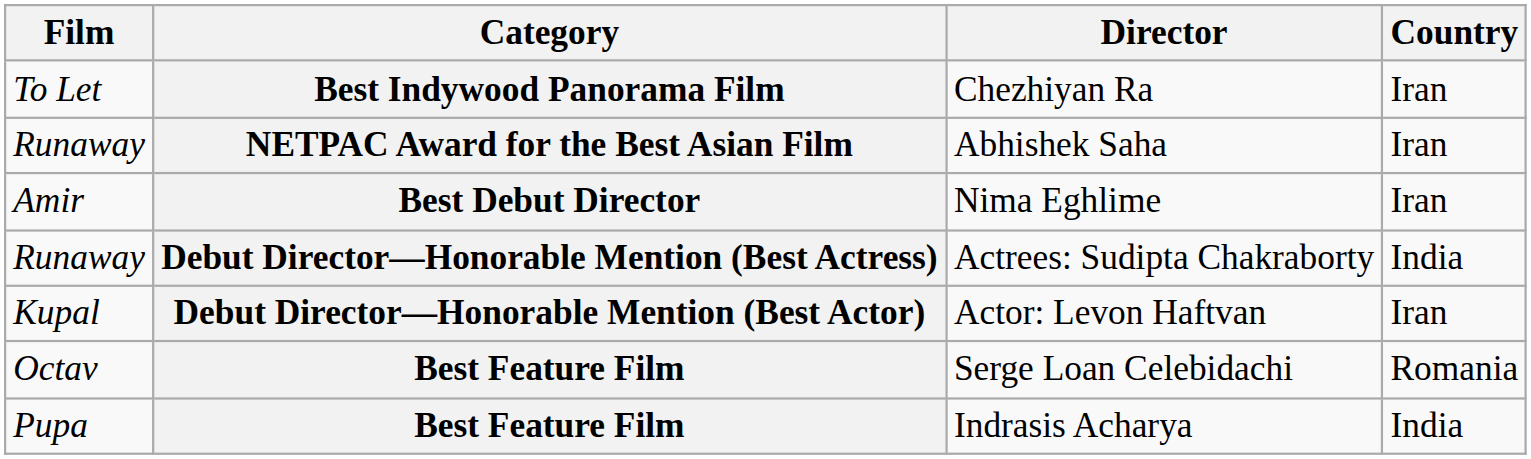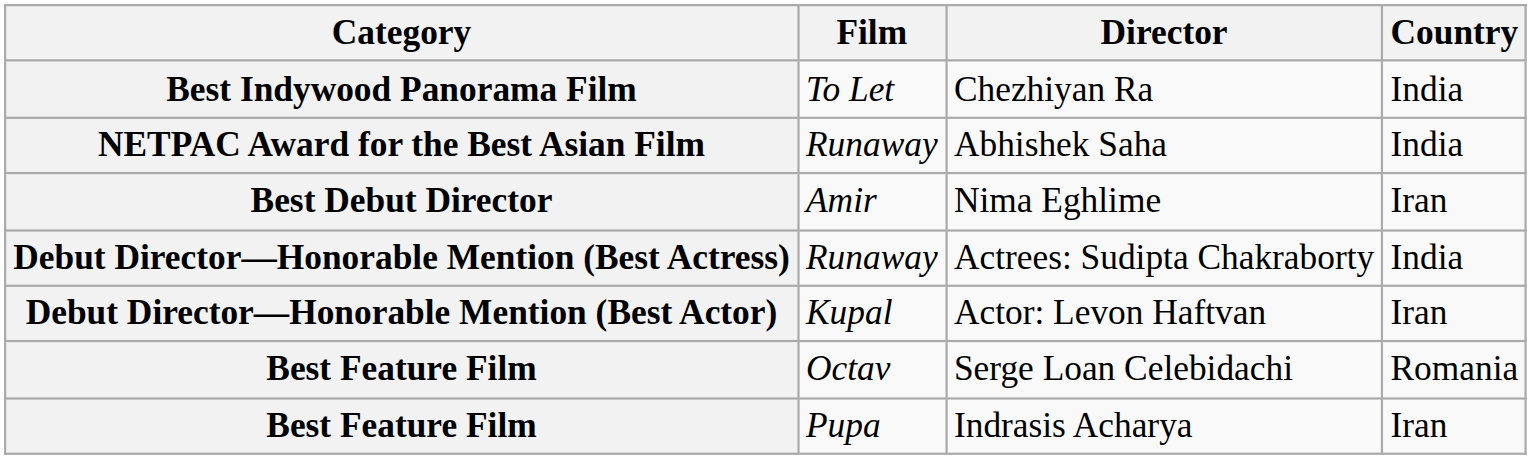columns swapped: Category <-> Film
Chezhiyan Ra | Country: Iran -> India
Abhishek Saha | Country: Iran -> India
Indrasis Acharya | Country: India -> Iran
